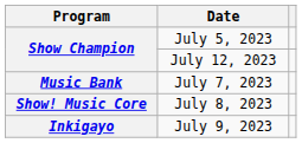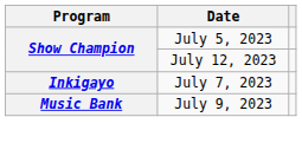July 7, 2023 | Program: Music Bank -> Inkigayo
- row: Show! Music Core | July 8, 2023
July 9, 2023 | Program: Inkigayo -> Music Bank
